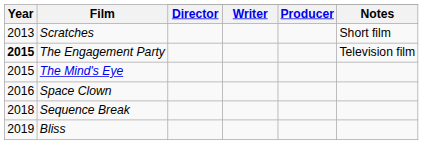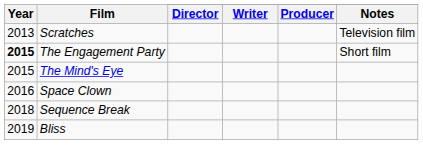Scratches | Notes: Short film -> Television film
The Engagement Party | Notes: Television film -> Short film
